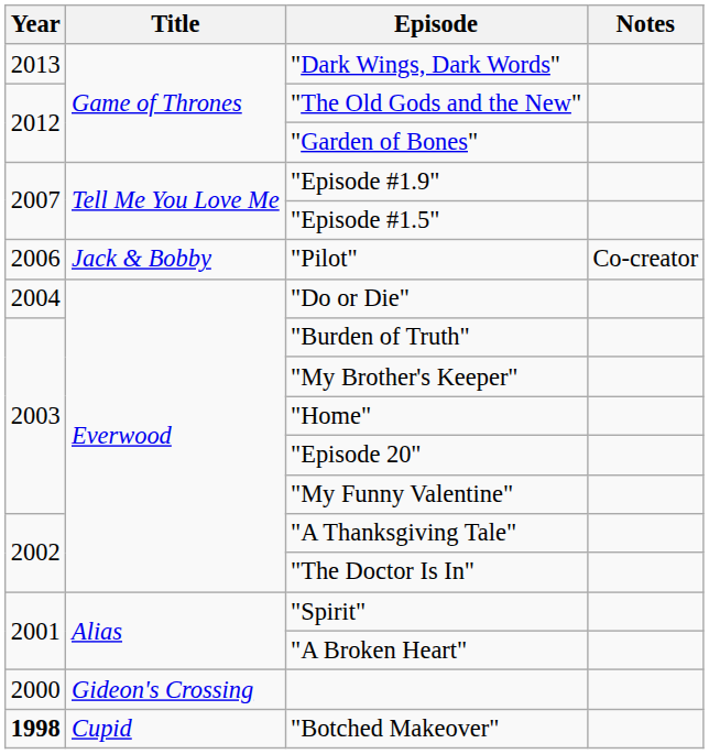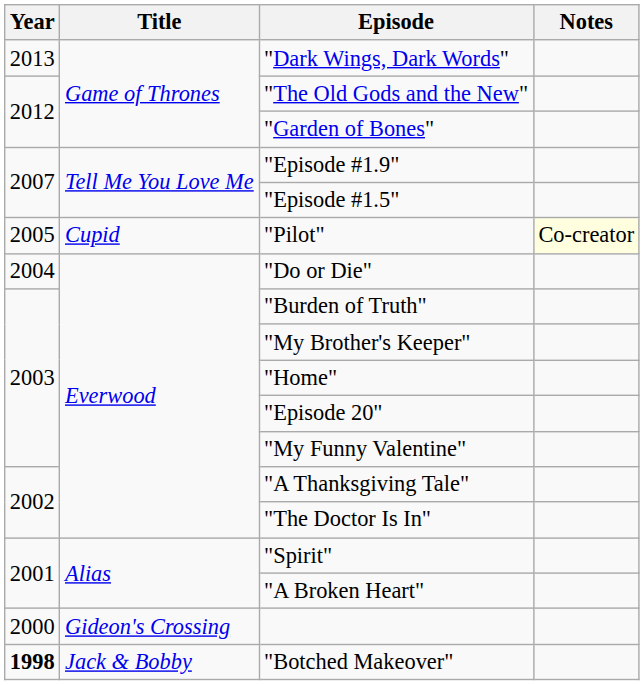"Pilot" | Year: 2006 -> 2005
"Pilot" | Title: Jack & Bobby -> Cupid
"Pilot" | Notes: no background -> lightyellow background
"Botched Makeover" | Title: Cupid -> Jack & Bobby
